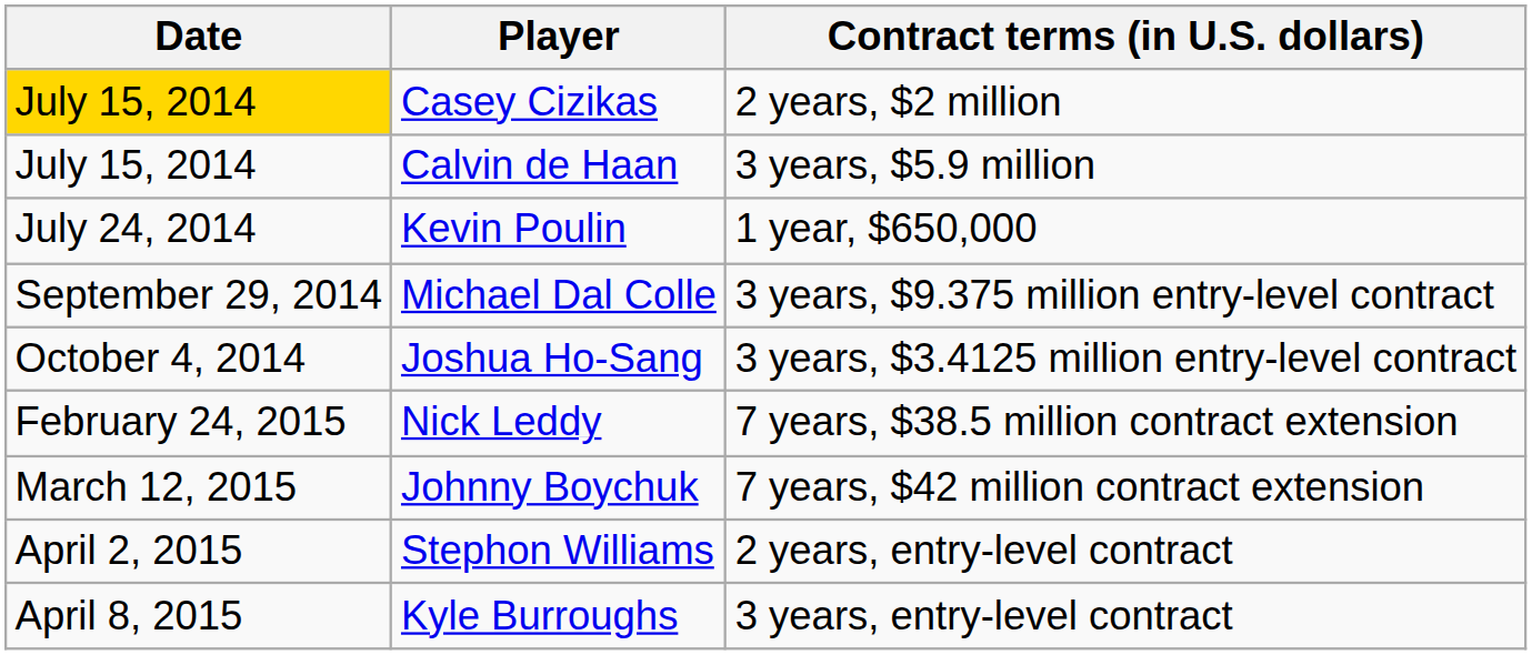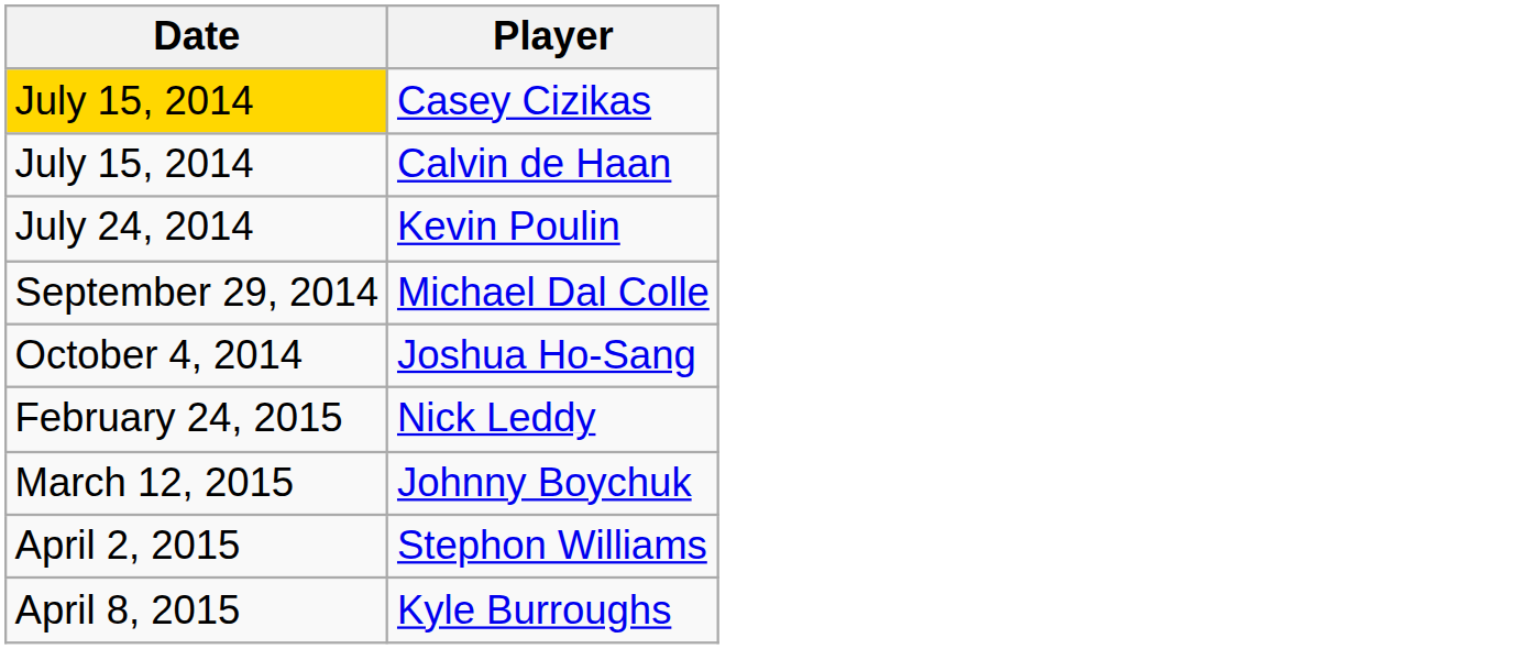- column: Contract terms (in U.S. dollars) | 2 years, $2 million | 3 years, $5.9 million | 1 year, $650,000 | 3 years, $9.375 million entry-level contract | 3 years, $3.4125 million entry-level contract | 7 years, $38.5 million contract extension | 7 years, $42 million contract extension | 2 years, entry-level contract | 3 years, entry-level contract
